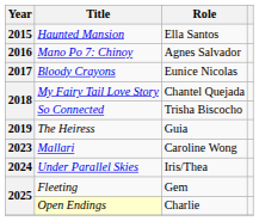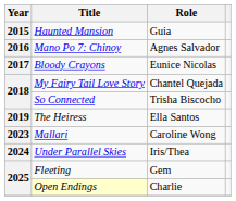Haunted Mansion | Role: Ella Santos -> Guia
The Heiress | Role: Guia -> Ella Santos
